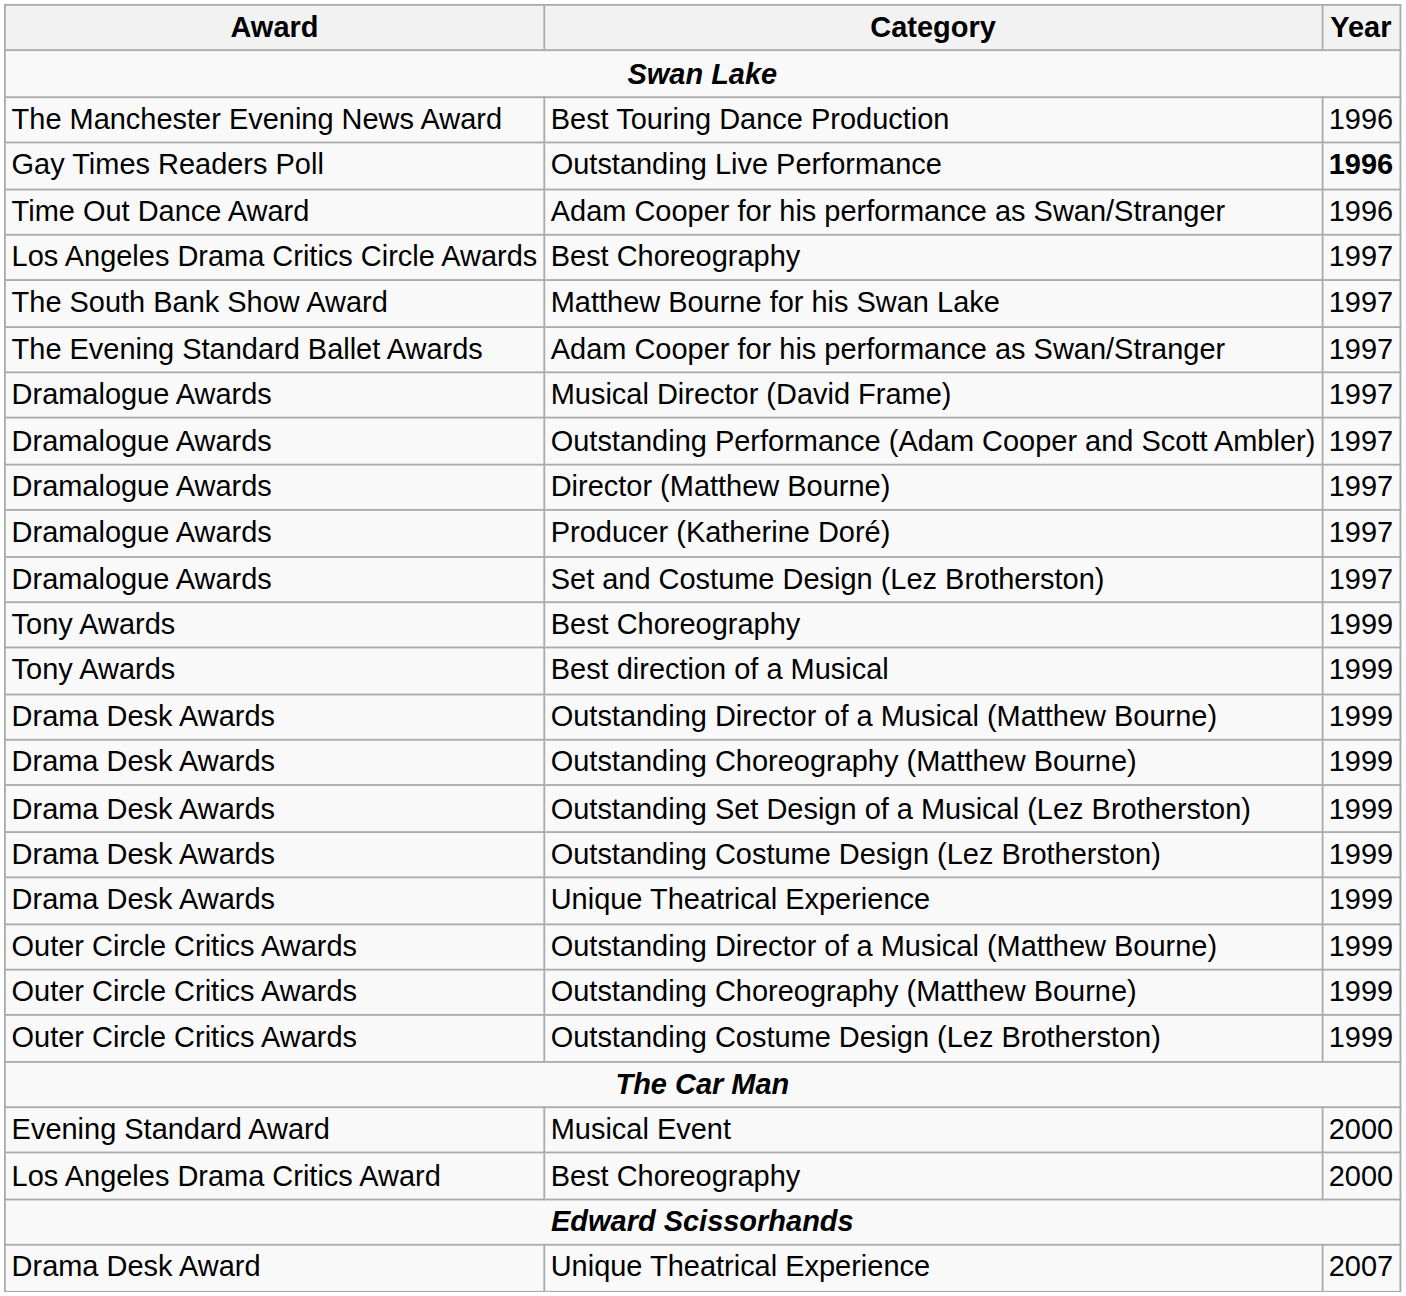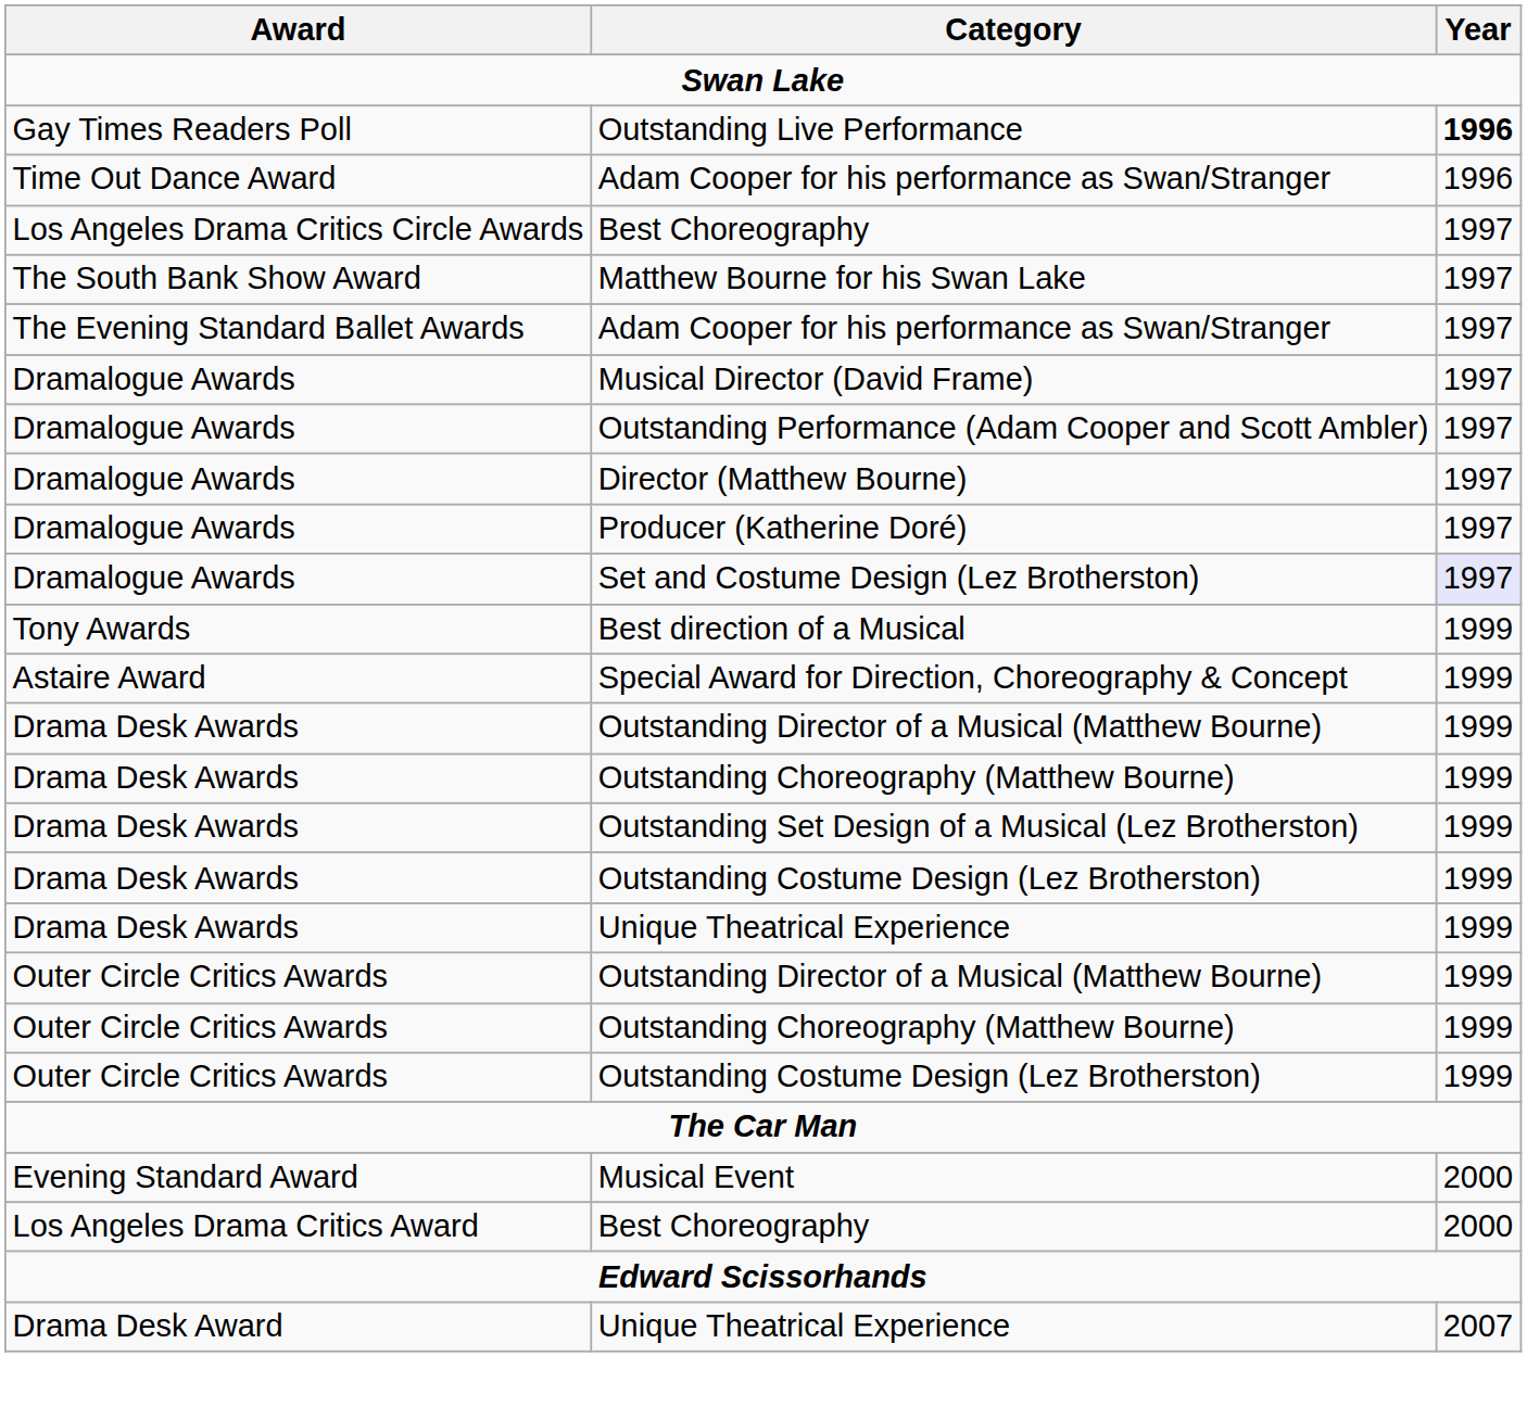- row: The Manchester Evening News Award | Best Touring Dance Production | 1996
Set and Costume Design (Lez Brotherston) | Year: no background -> lavender background
- row: Tony Awards | Best Choreography | 1999
+ row: Astaire Award | Special Award for Direction, Choreography & Concept | 1999
